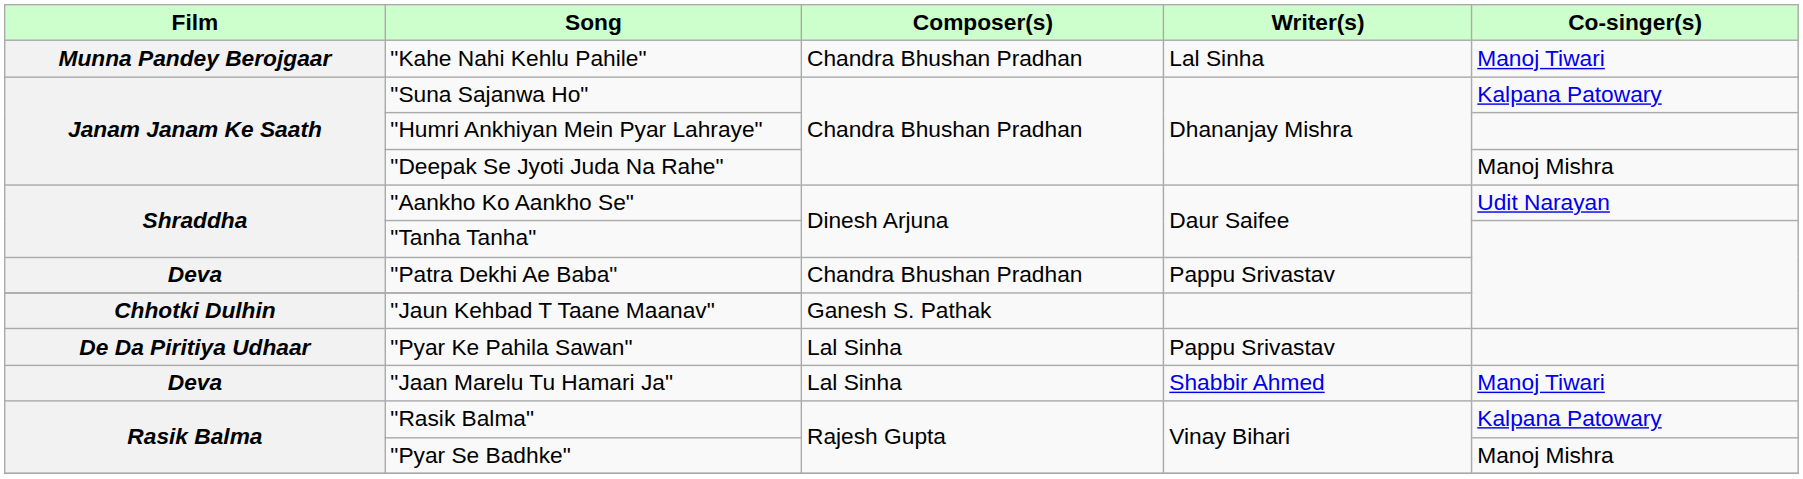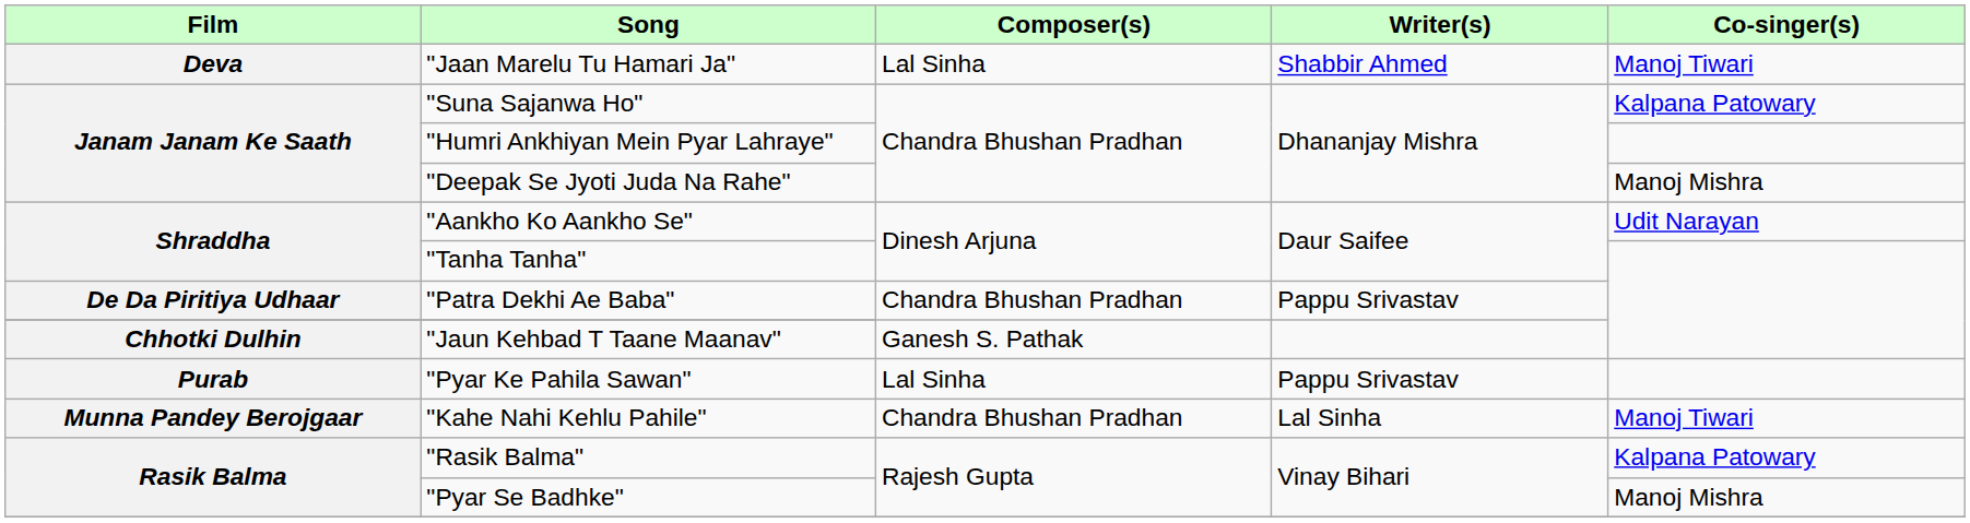rows swapped: "Jaan Marelu Tu Hamari Ja" <-> "Kahe Nahi Kehlu Pahile"
"Patra Dekhi Ae Baba" | Film: Deva -> De Da Piritiya Udhaar
"Pyar Ke Pahila Sawan" | Film: De Da Piritiya Udhaar -> Purab
